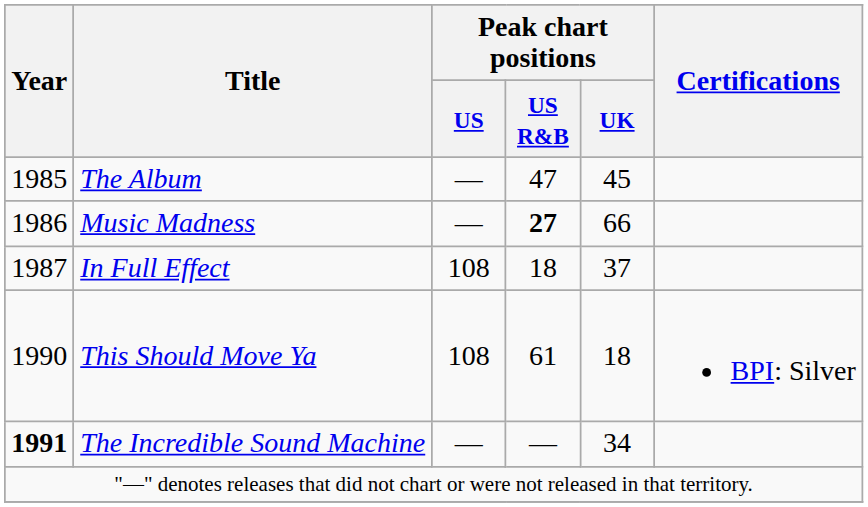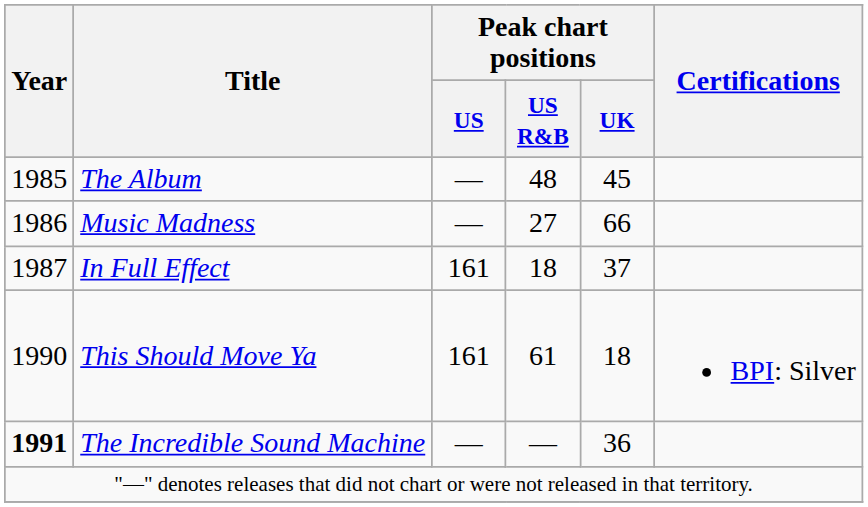The Album | Peak chart positions / US R&B: 47 -> 48
Music Madness | Peak chart positions / US R&B: bold -> normal
In Full Effect | Peak chart positions / US: 108 -> 161
This Should Move Ya | Peak chart positions / US: 108 -> 161
The Incredible Sound Machine | Peak chart positions / UK: 34 -> 36
